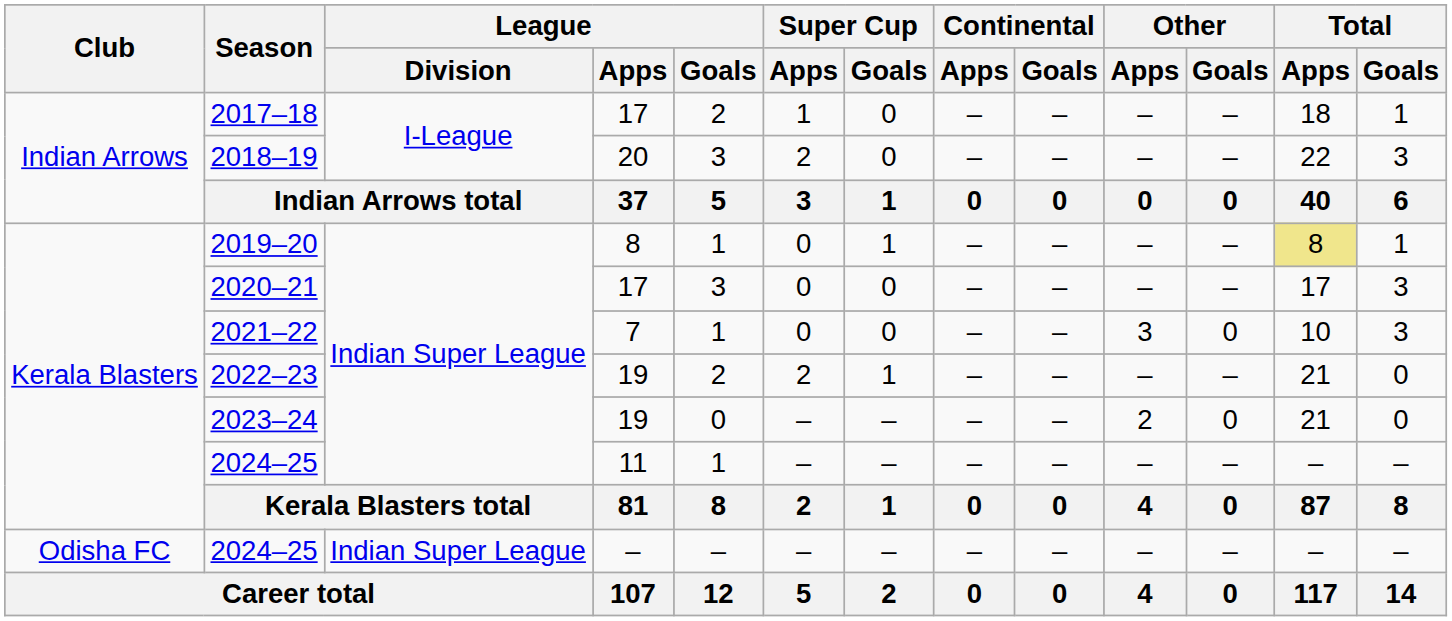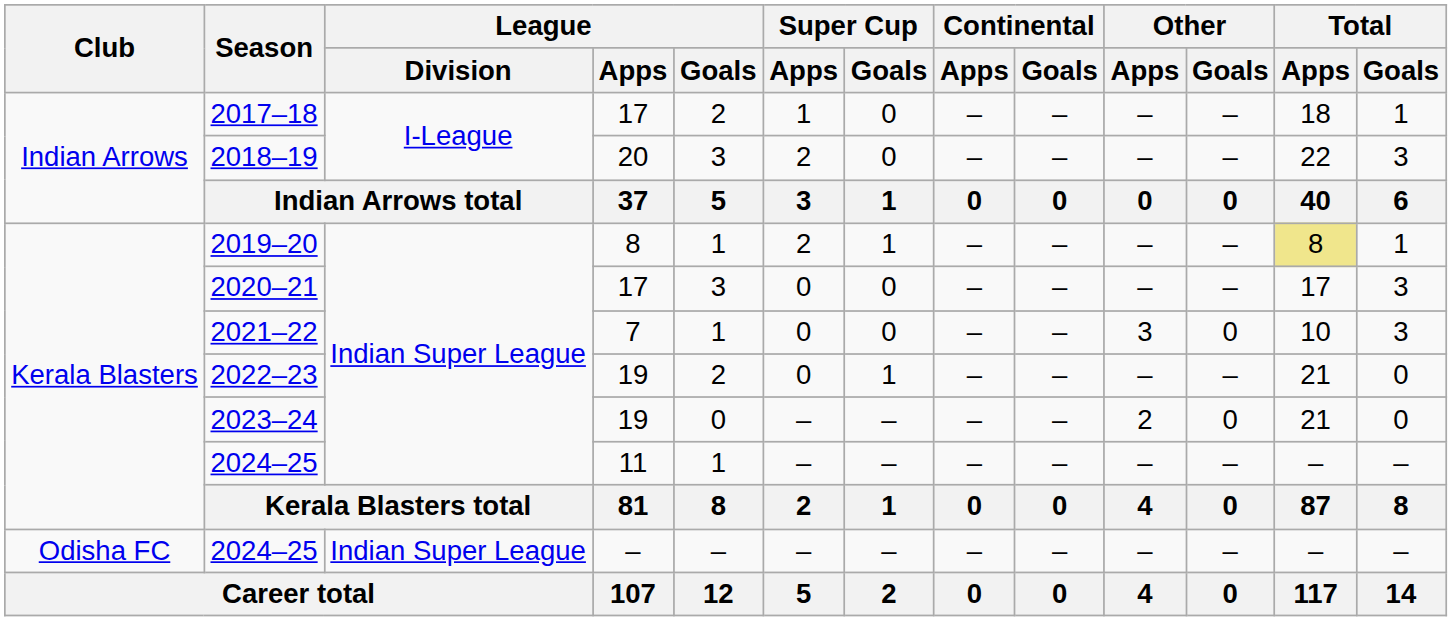2019–20 | Super Cup / Apps: 0 -> 2
2022–23 | Super Cup / Apps: 2 -> 0
